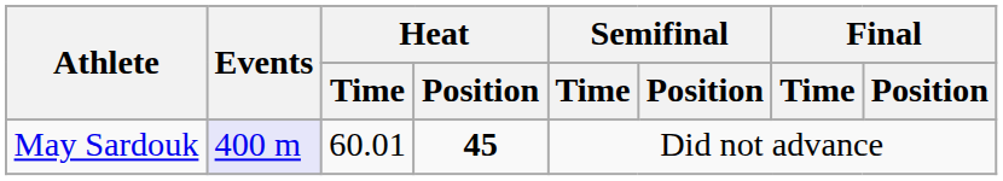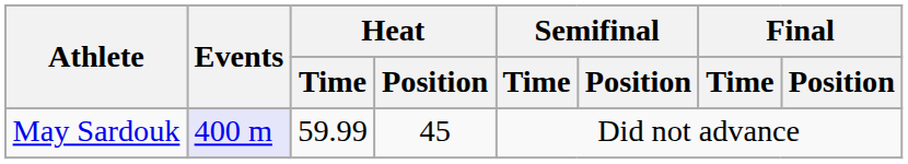May Sardouk | Heat / Time: 60.01 -> 59.99
May Sardouk | Heat / Position: bold -> normal
